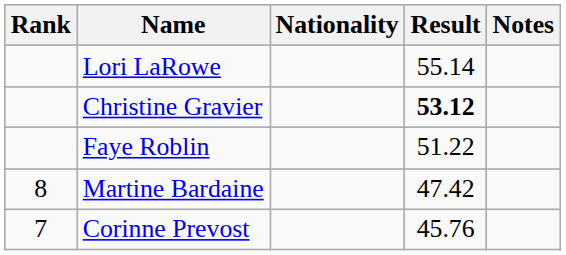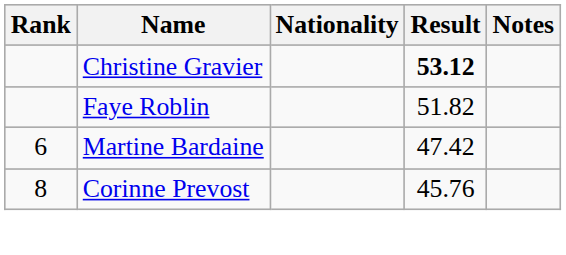- row: Lori LaRowe | 55.14
Faye Roblin | Result: 51.22 -> 51.82
Martine Bardaine | Rank: 8 -> 6
Corinne Prevost | Rank: 7 -> 8
